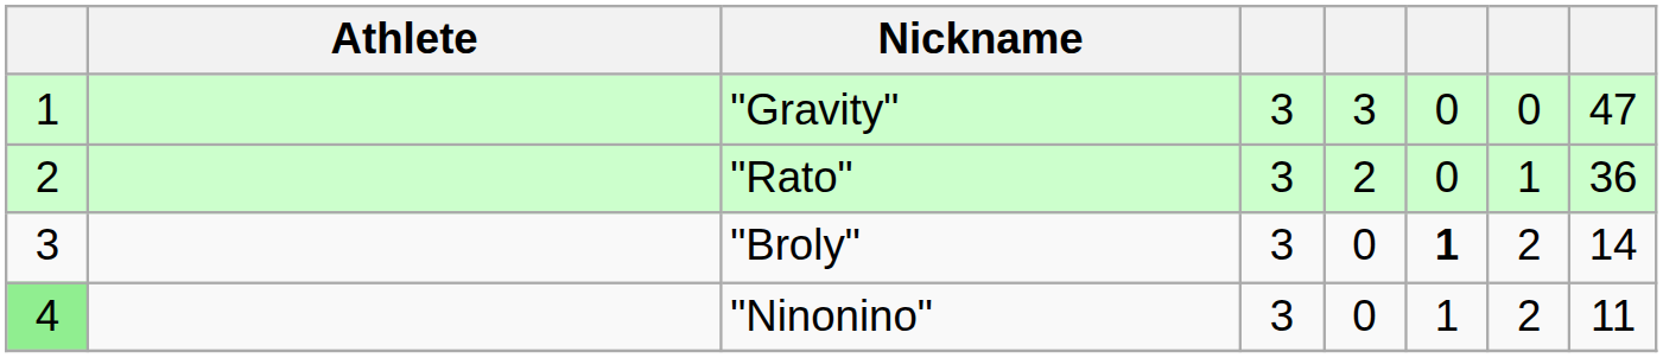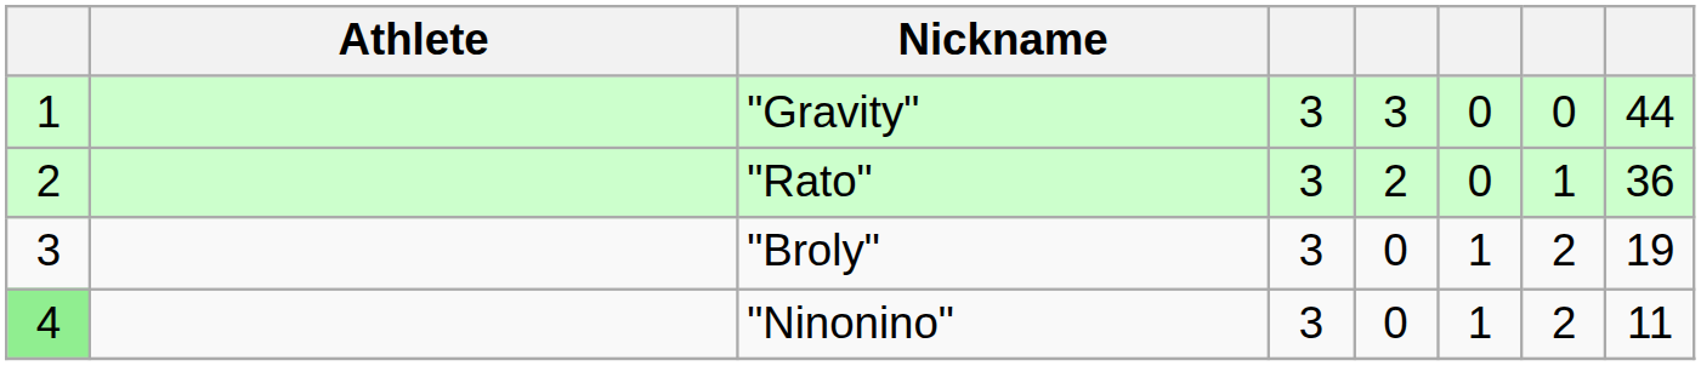"Gravity" | column 8: 47 -> 44
"Broly" | column 6: bold -> normal
"Broly" | column 8: 14 -> 19
